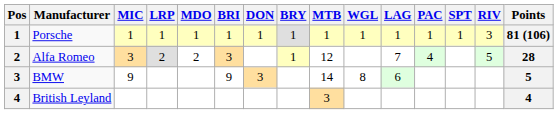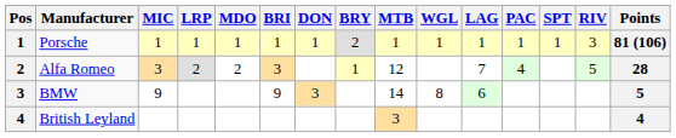Porsche | BRY: 1 -> 2
